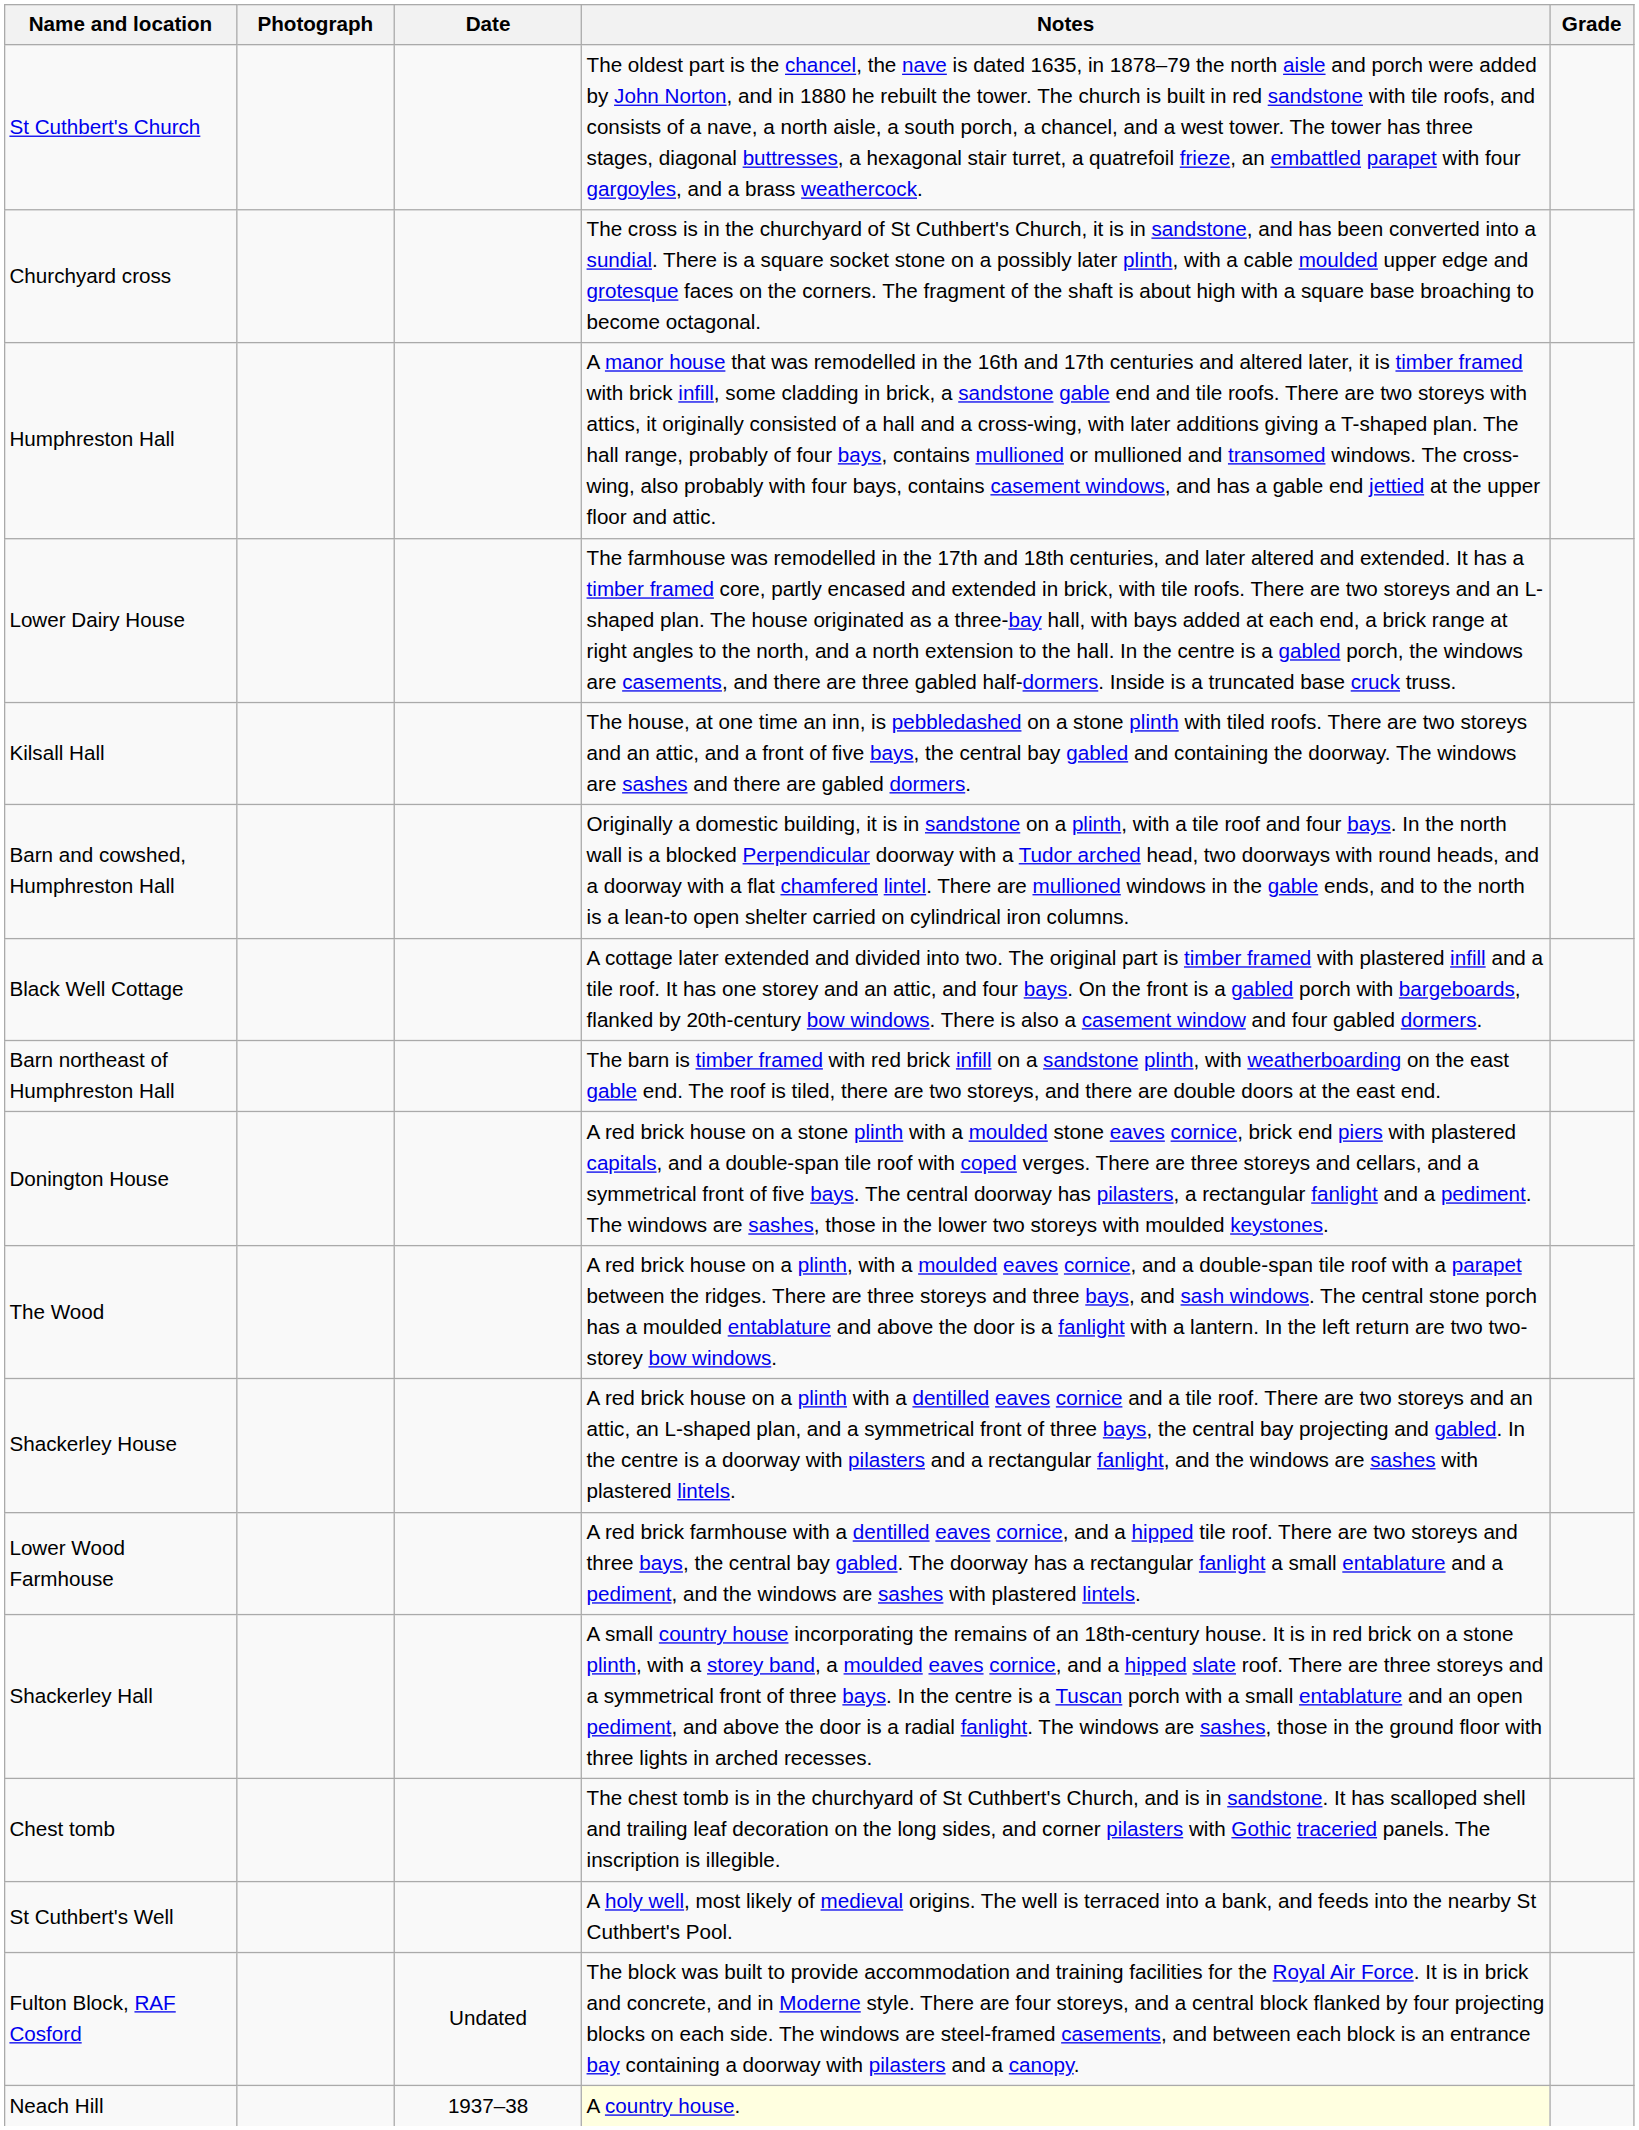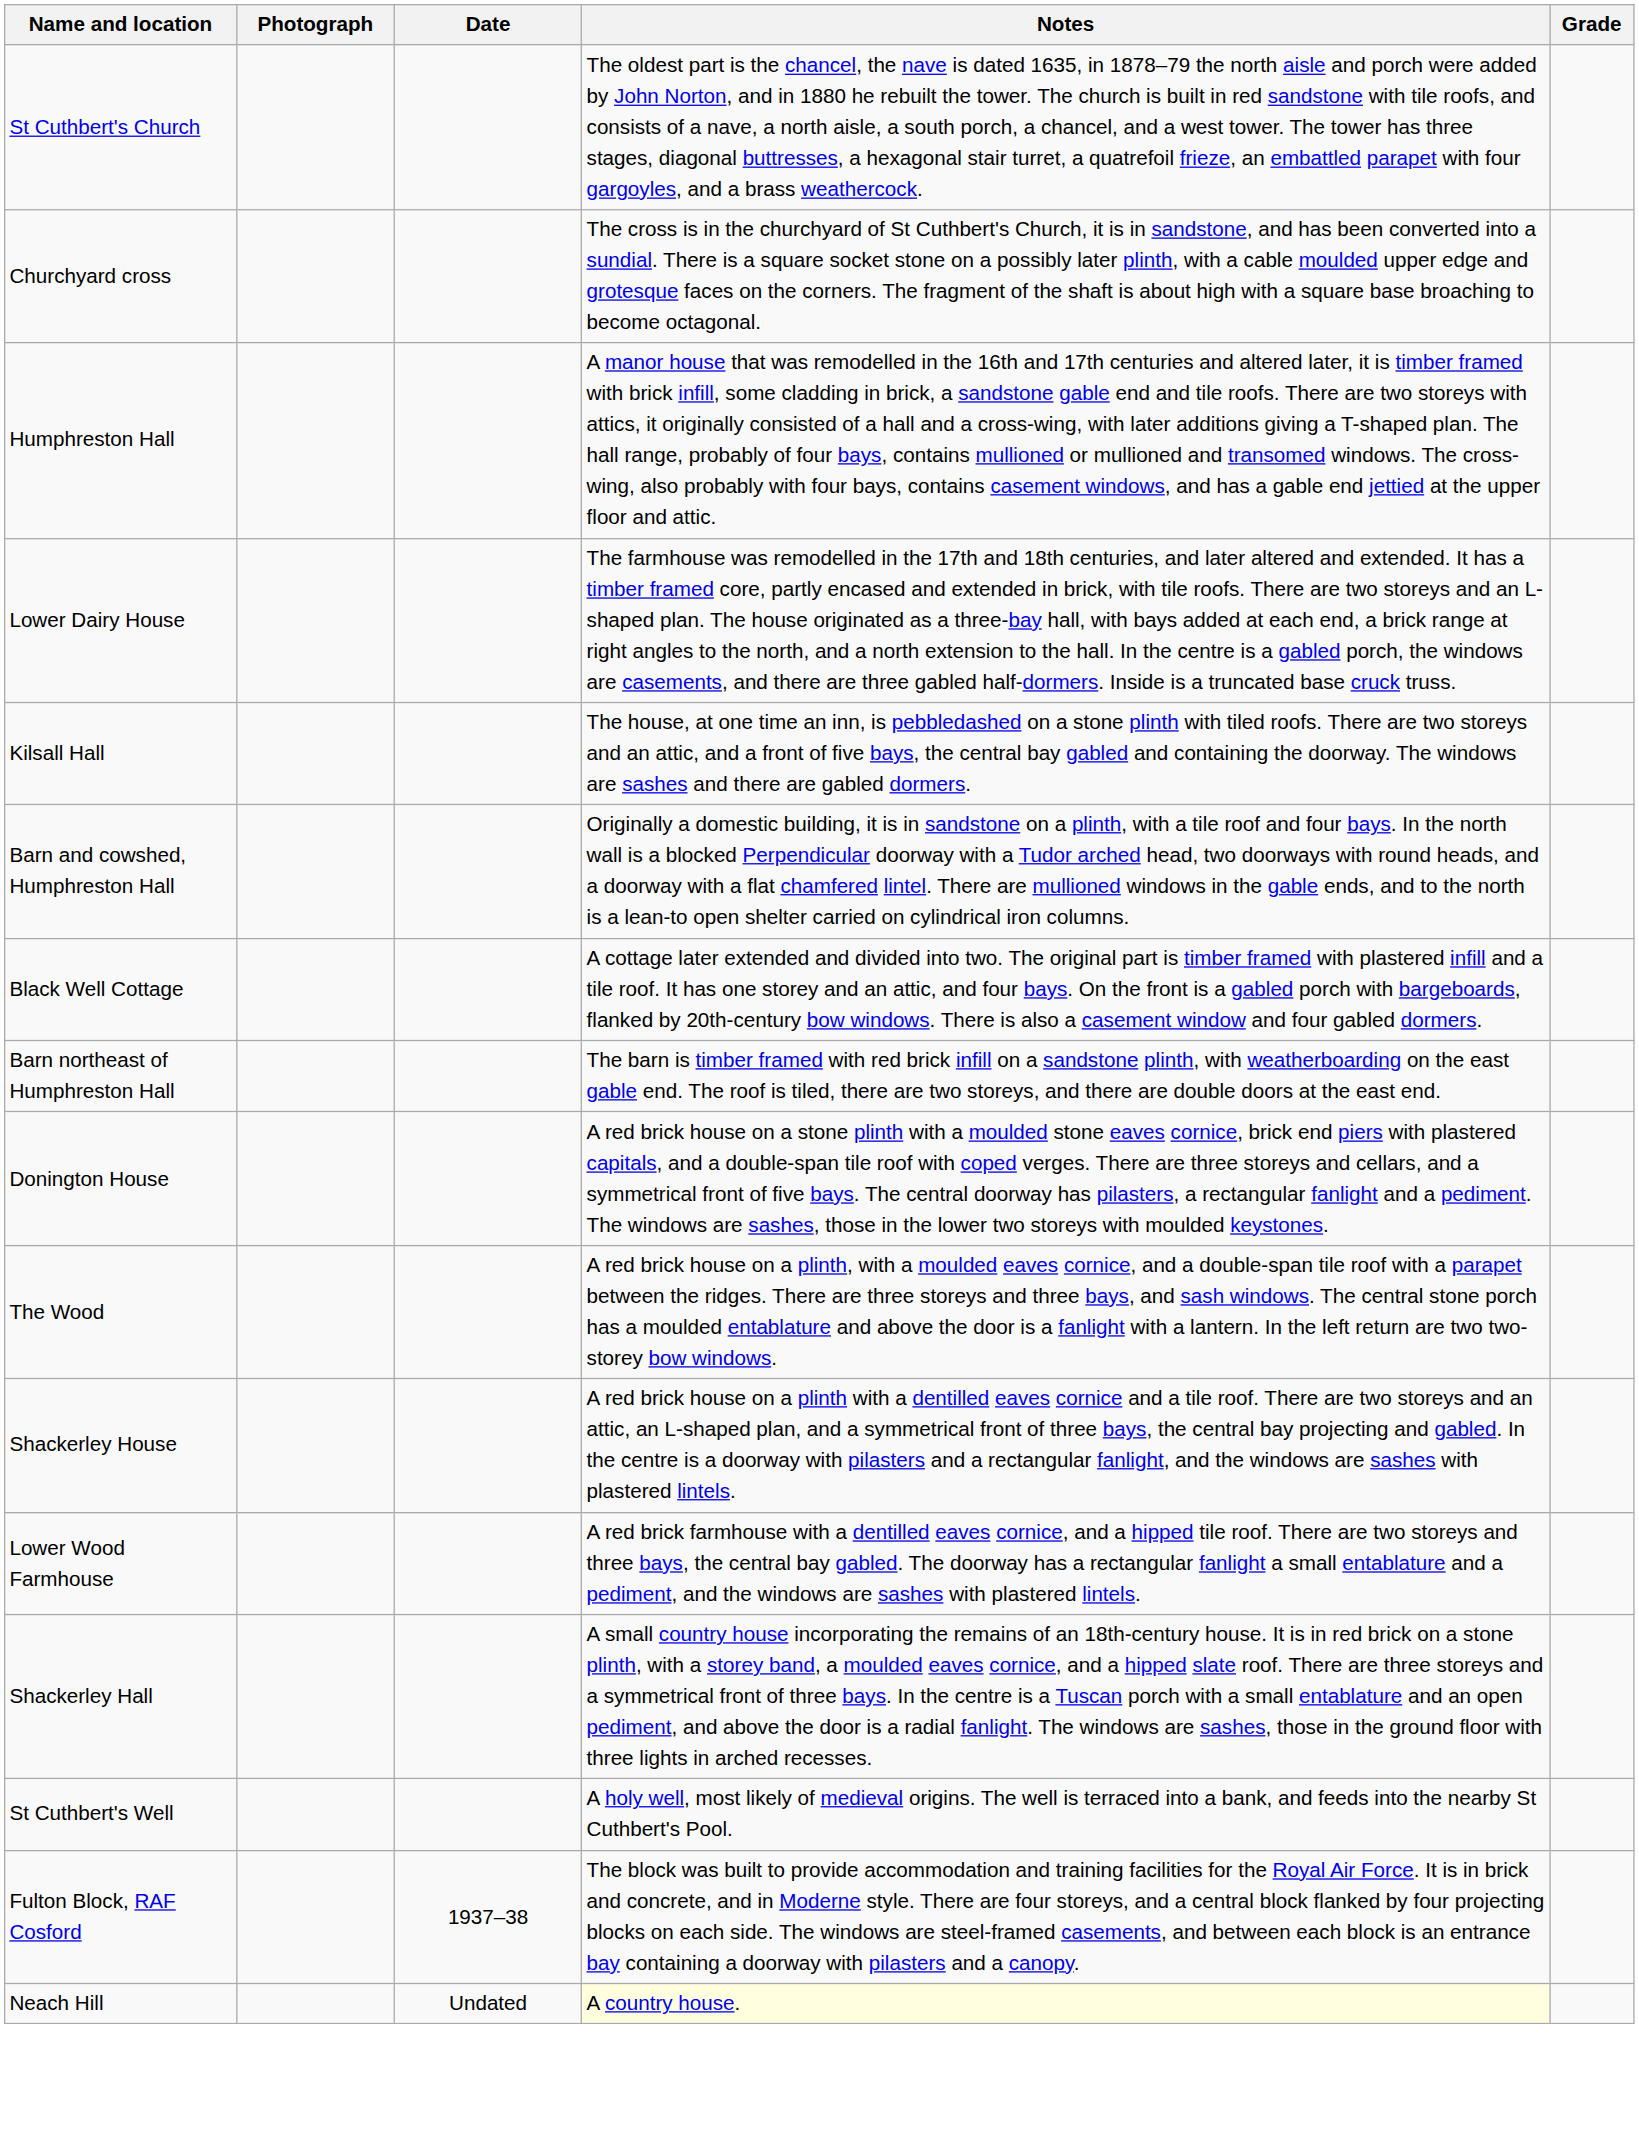- row: Chest tomb | The chest tomb is in the churchyard of St Cuthbert's Church, and is in sandstone. It has scalloped shell and trailing leaf decoration on the long sides, and corner pilasters with Gothic traceried panels. The inscription is illegible.
Fulton Block, RAF Cosford | Date: Undated -> 1937–38
Neach Hill | Date: 1937–38 -> Undated
